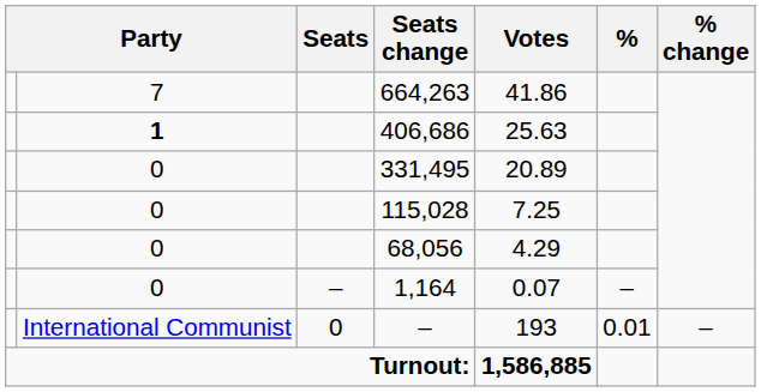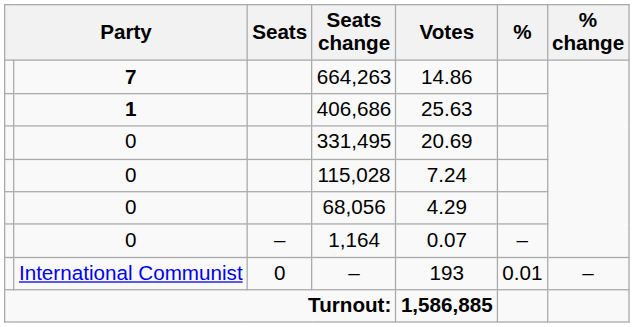664,263 | column 2: normal -> bold
664,263 | Votes: 41.86 -> 14.86
331,495 | Votes: 20.89 -> 20.69
115,028 | Votes: 7.25 -> 7.24
